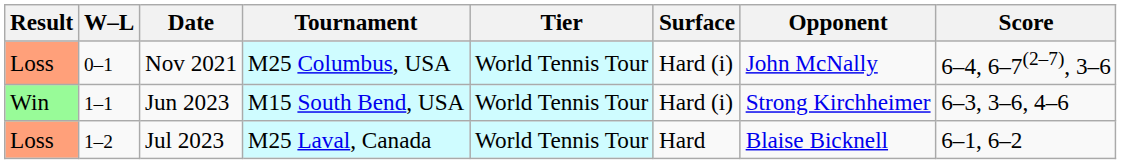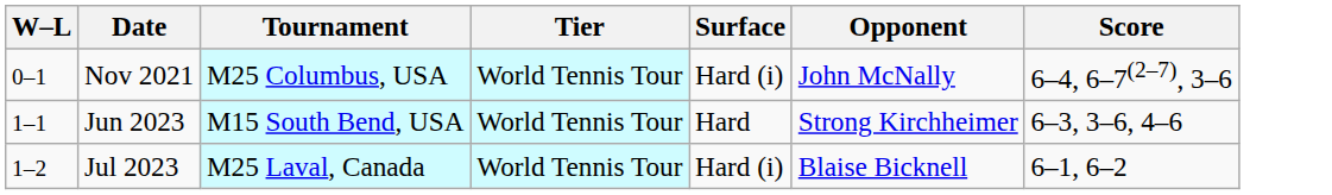- column: Result | Loss | Win | Loss
Jun 2023 | Surface: Hard (i) -> Hard
Jul 2023 | Surface: Hard -> Hard (i)
